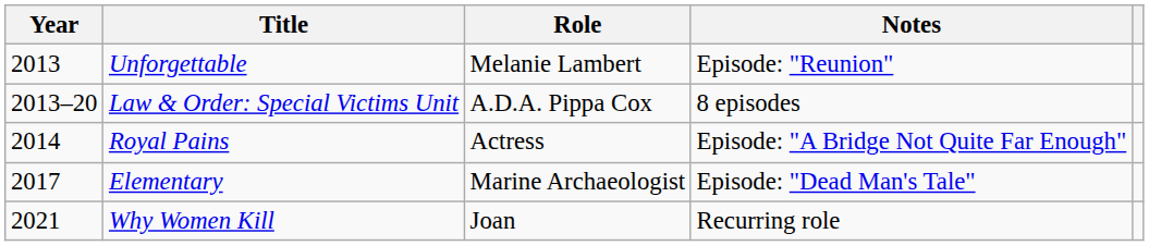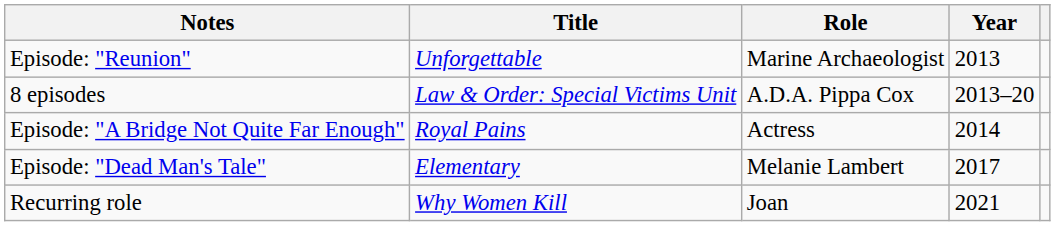columns swapped: Year <-> Notes
Unforgettable | Role: Melanie Lambert -> Marine Archaeologist
Elementary | Role: Marine Archaeologist -> Melanie Lambert
